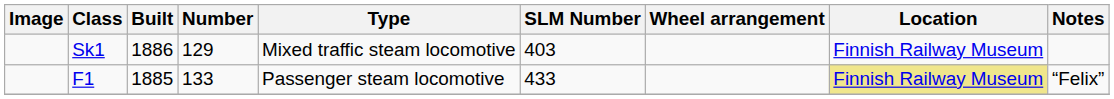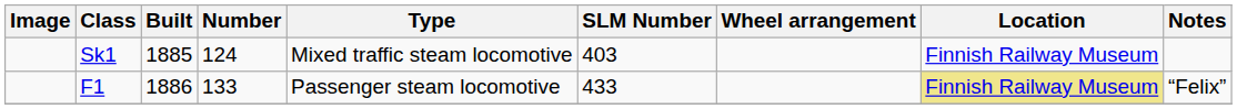Sk1 | Built: 1886 -> 1885
Sk1 | Number: 129 -> 124
F1 | Built: 1885 -> 1886
